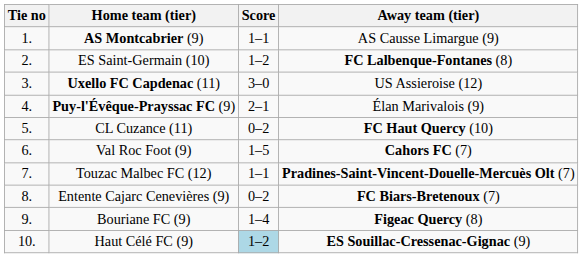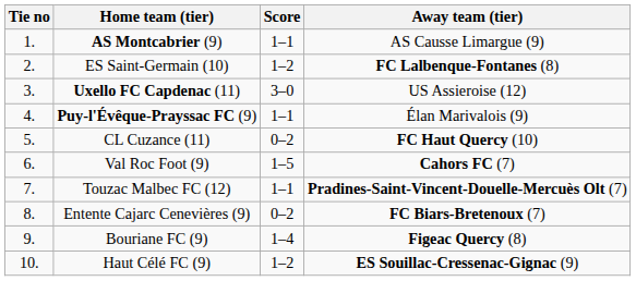Puy-l'Évêque-Prayssac FC (9) | Score: 2–1 -> 1–1
Haut Célé FC (9) | Score: lightblue background -> no background
